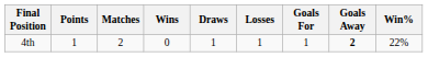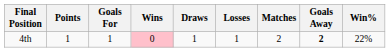columns swapped: Matches <-> Goals For
4th | Wins: no background -> pink background
